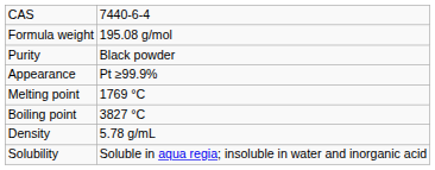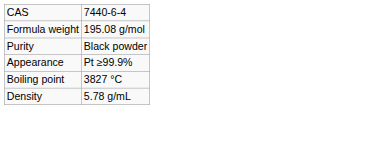- row: Melting point | 1769 °C
- row: Solubility | Soluble in aqua regia; insoluble in water and inorganic acid
